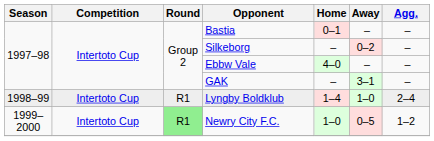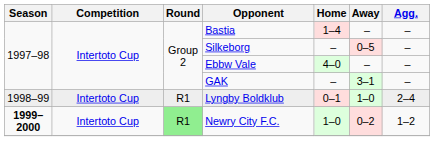Bastia | Home: 0–1 -> 1–4
Silkeborg | Away: 0–2 -> 0–5
Lyngby Boldklub | Home: 1–4 -> 0–1
Newry City F.C. | Season: normal -> bold
Newry City F.C. | Away: 0–5 -> 0–2
